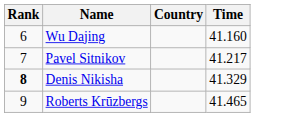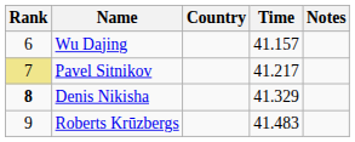+ column: Notes
Wu Dajing | Time: 41.160 -> 41.157
Pavel Sitnikov | Rank: no background -> khaki background
Roberts Krūzbergs | Time: 41.465 -> 41.483
